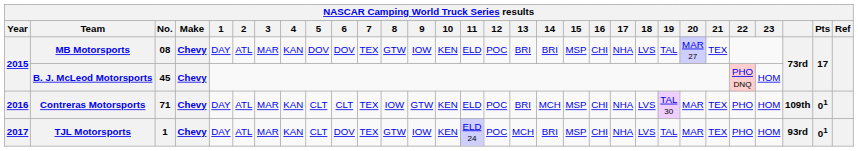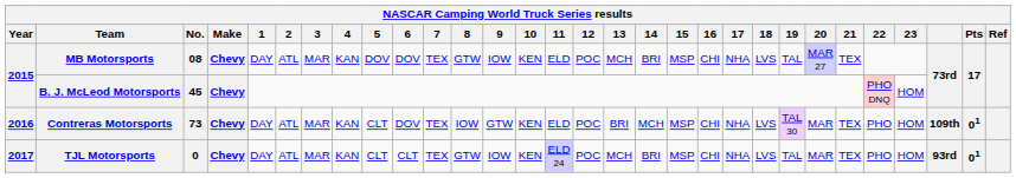MB Motorsports | 13: BRI -> MCH
Contreras Motorsports | No.: 71 -> 73
Contreras Motorsports | 6: CLT -> DOV
TJL Motorsports | No.: 1 -> 0
TJL Motorsports | 6: DOV -> CLT
